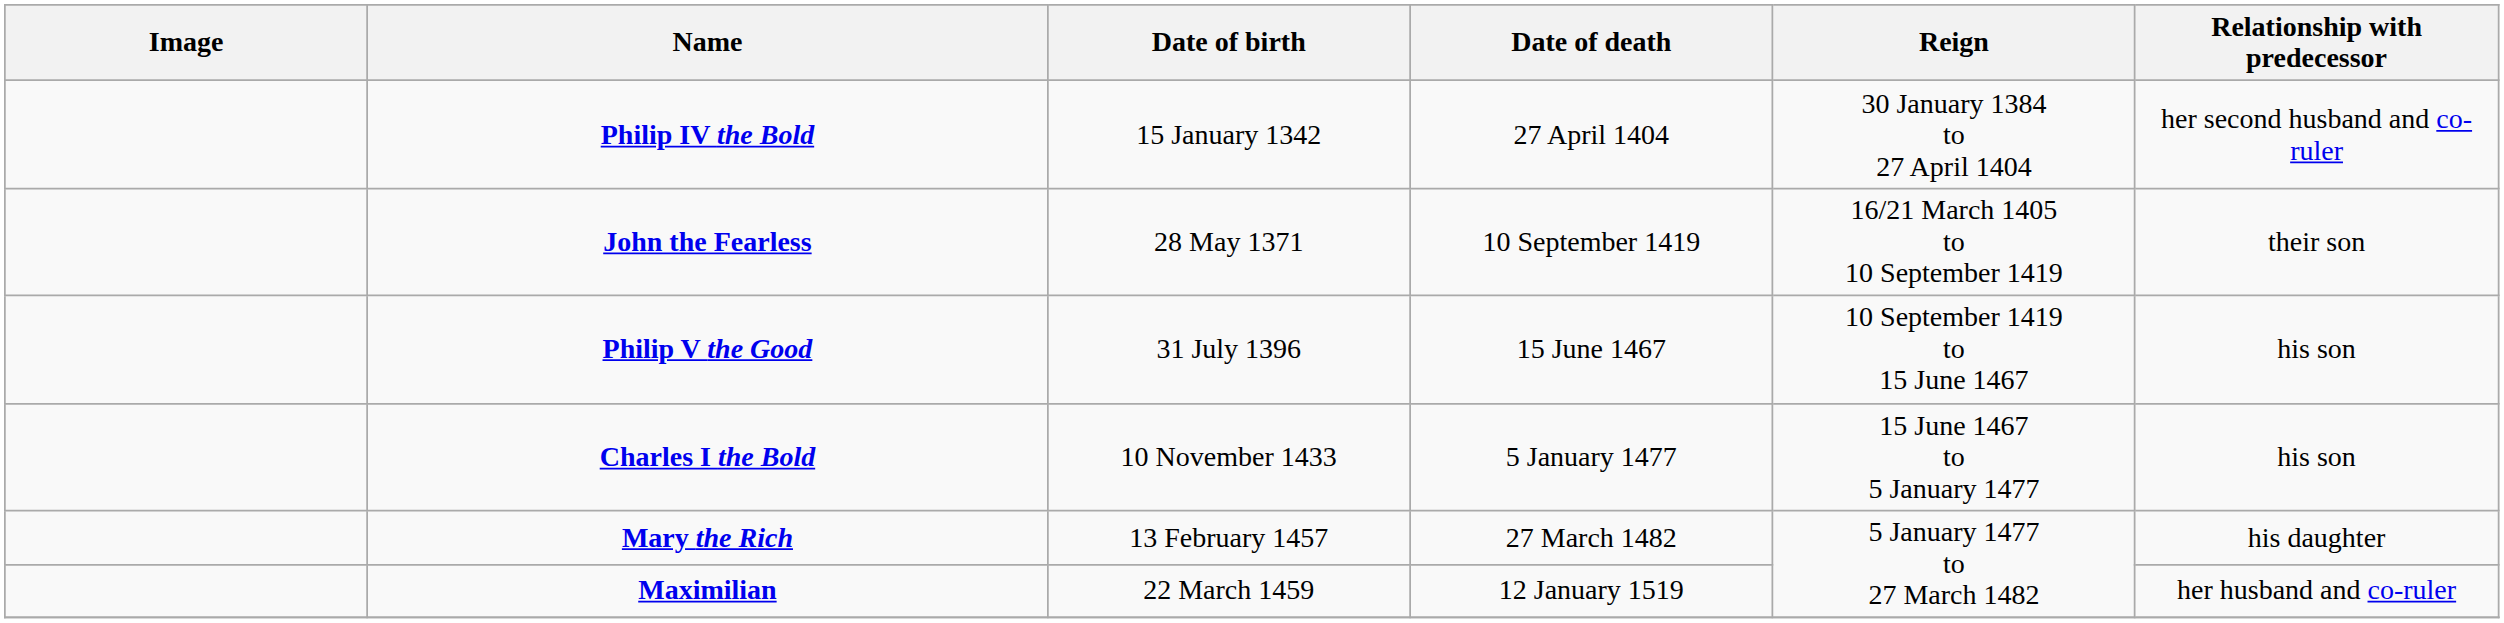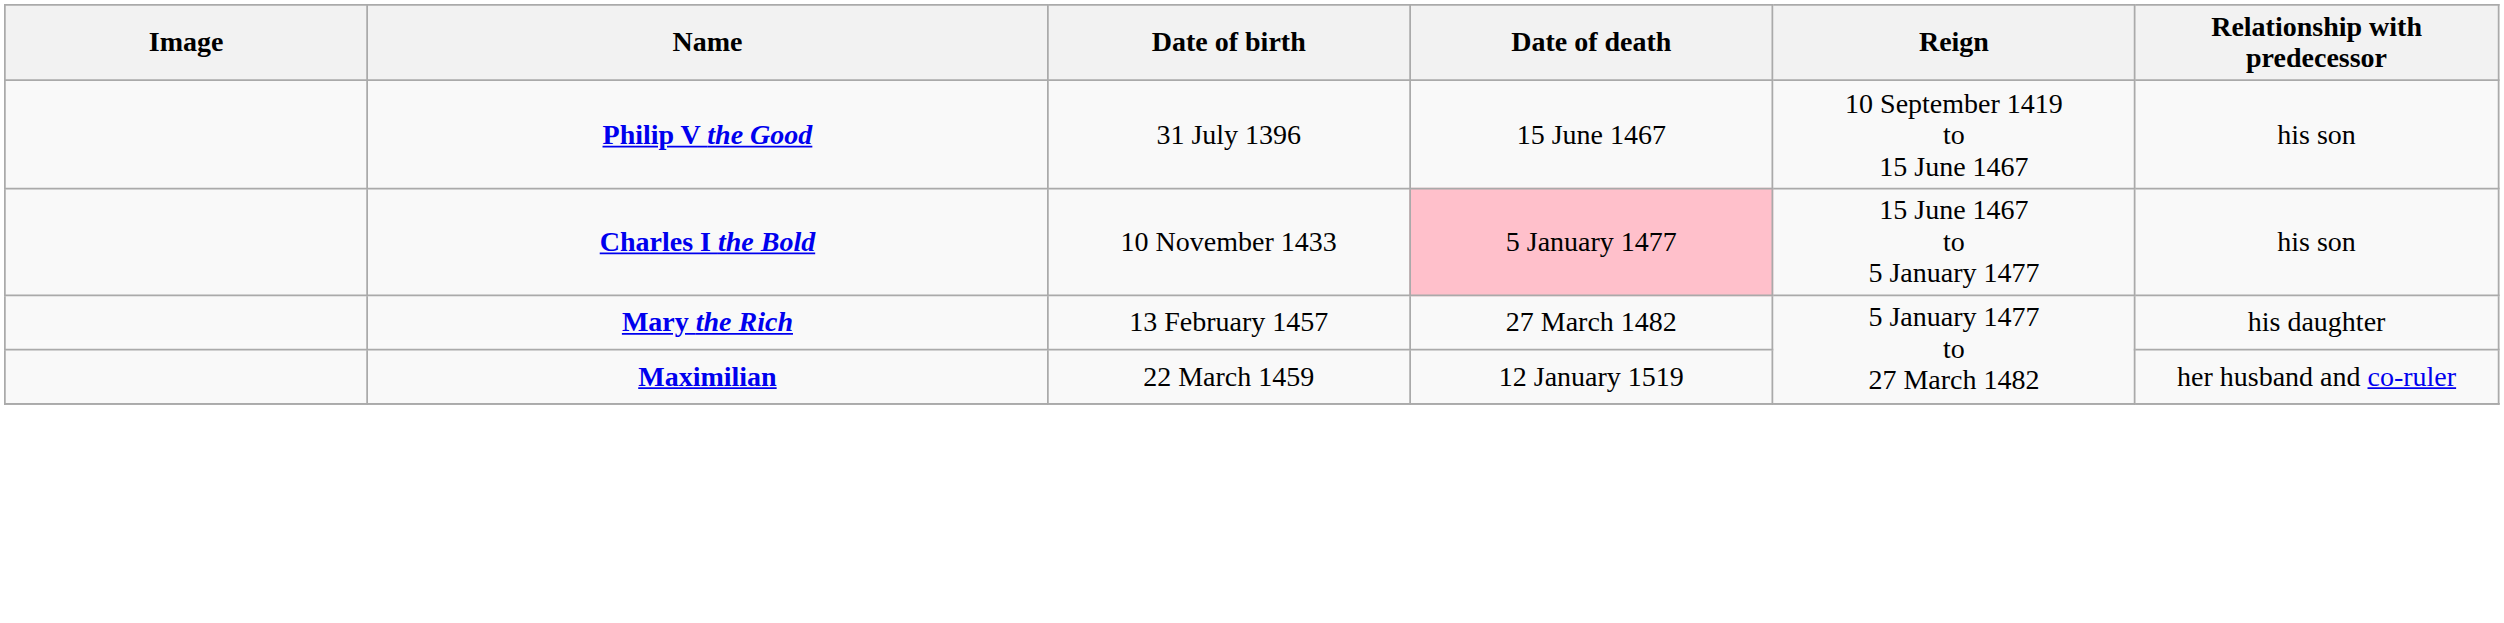- row: Philip IV the Bold | 15 January 1342 | 27 April 1404 | 30 January 1384 to 27 April 1404 | her second husband and co-ruler
- row: John the Fearless | 28 May 1371 | 10 September 1419 | 16/21 March 1405 to 10 September 1419 | their son
Charles I the Bold | Date of death: no background -> pink background
